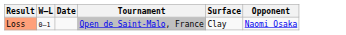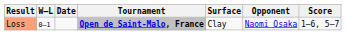+ column: Score | 1–6, 5–7
Loss | Tournament: normal -> bold
